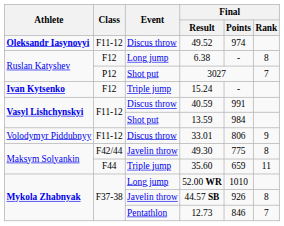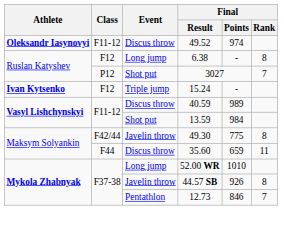40.59 | Final / Points: 991 -> 989
- row: Volodymyr Piddubnyy | F11-12 | Discus throw | 33.01 | 806 | 9
35.60 | Event: Triple jump -> Discus throw
